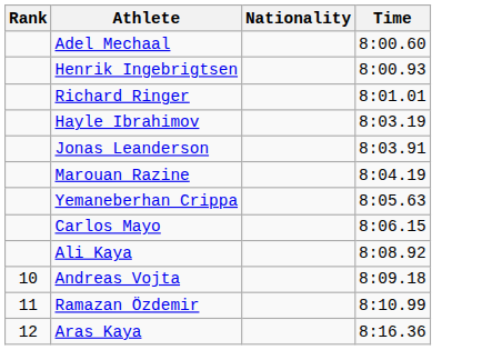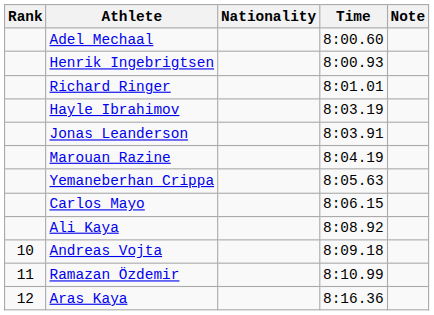+ column: Note
